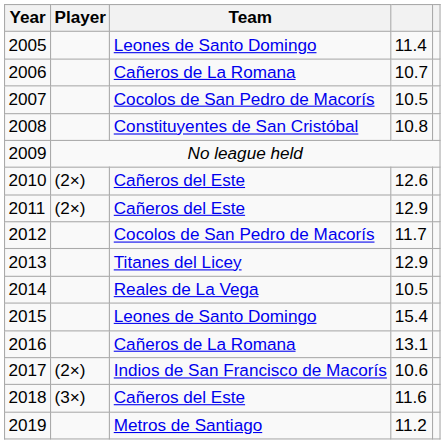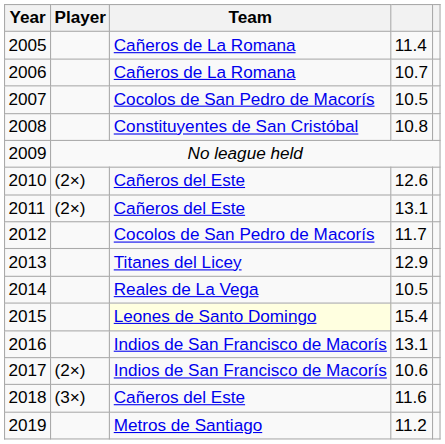2005 | Team: Leones de Santo Domingo -> Cañeros de La Romana
2011 | column 4: 12.9 -> 13.1
2015 | Team: no background -> lightyellow background
2016 | Team: Cañeros de La Romana -> Indios de San Francisco de Macorís
